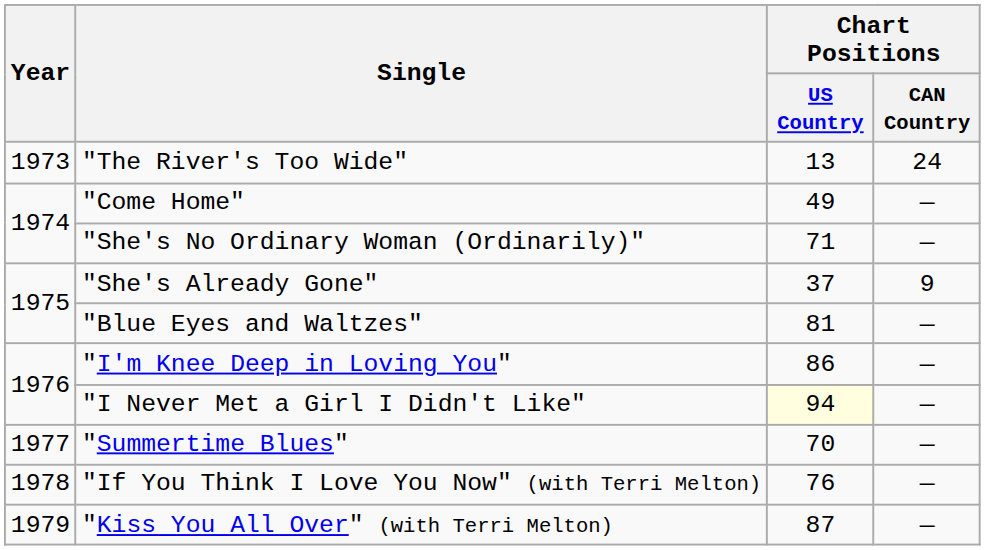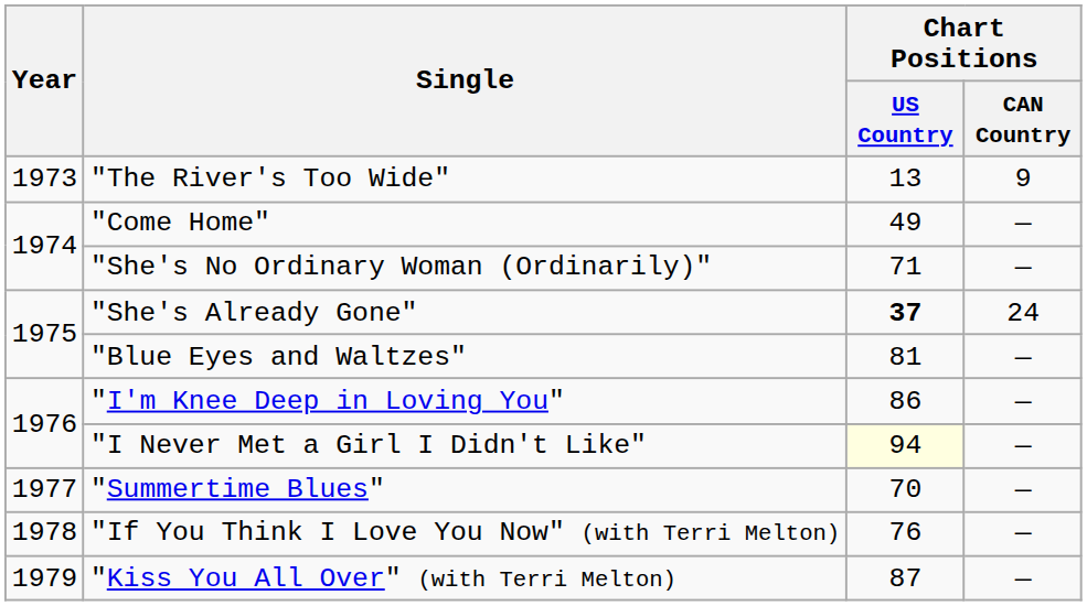"The River's Too Wide" | Chart Positions / CAN Country: 24 -> 9
"She's Already Gone" | Chart Positions / US Country: normal -> bold
"She's Already Gone" | Chart Positions / CAN Country: 9 -> 24
